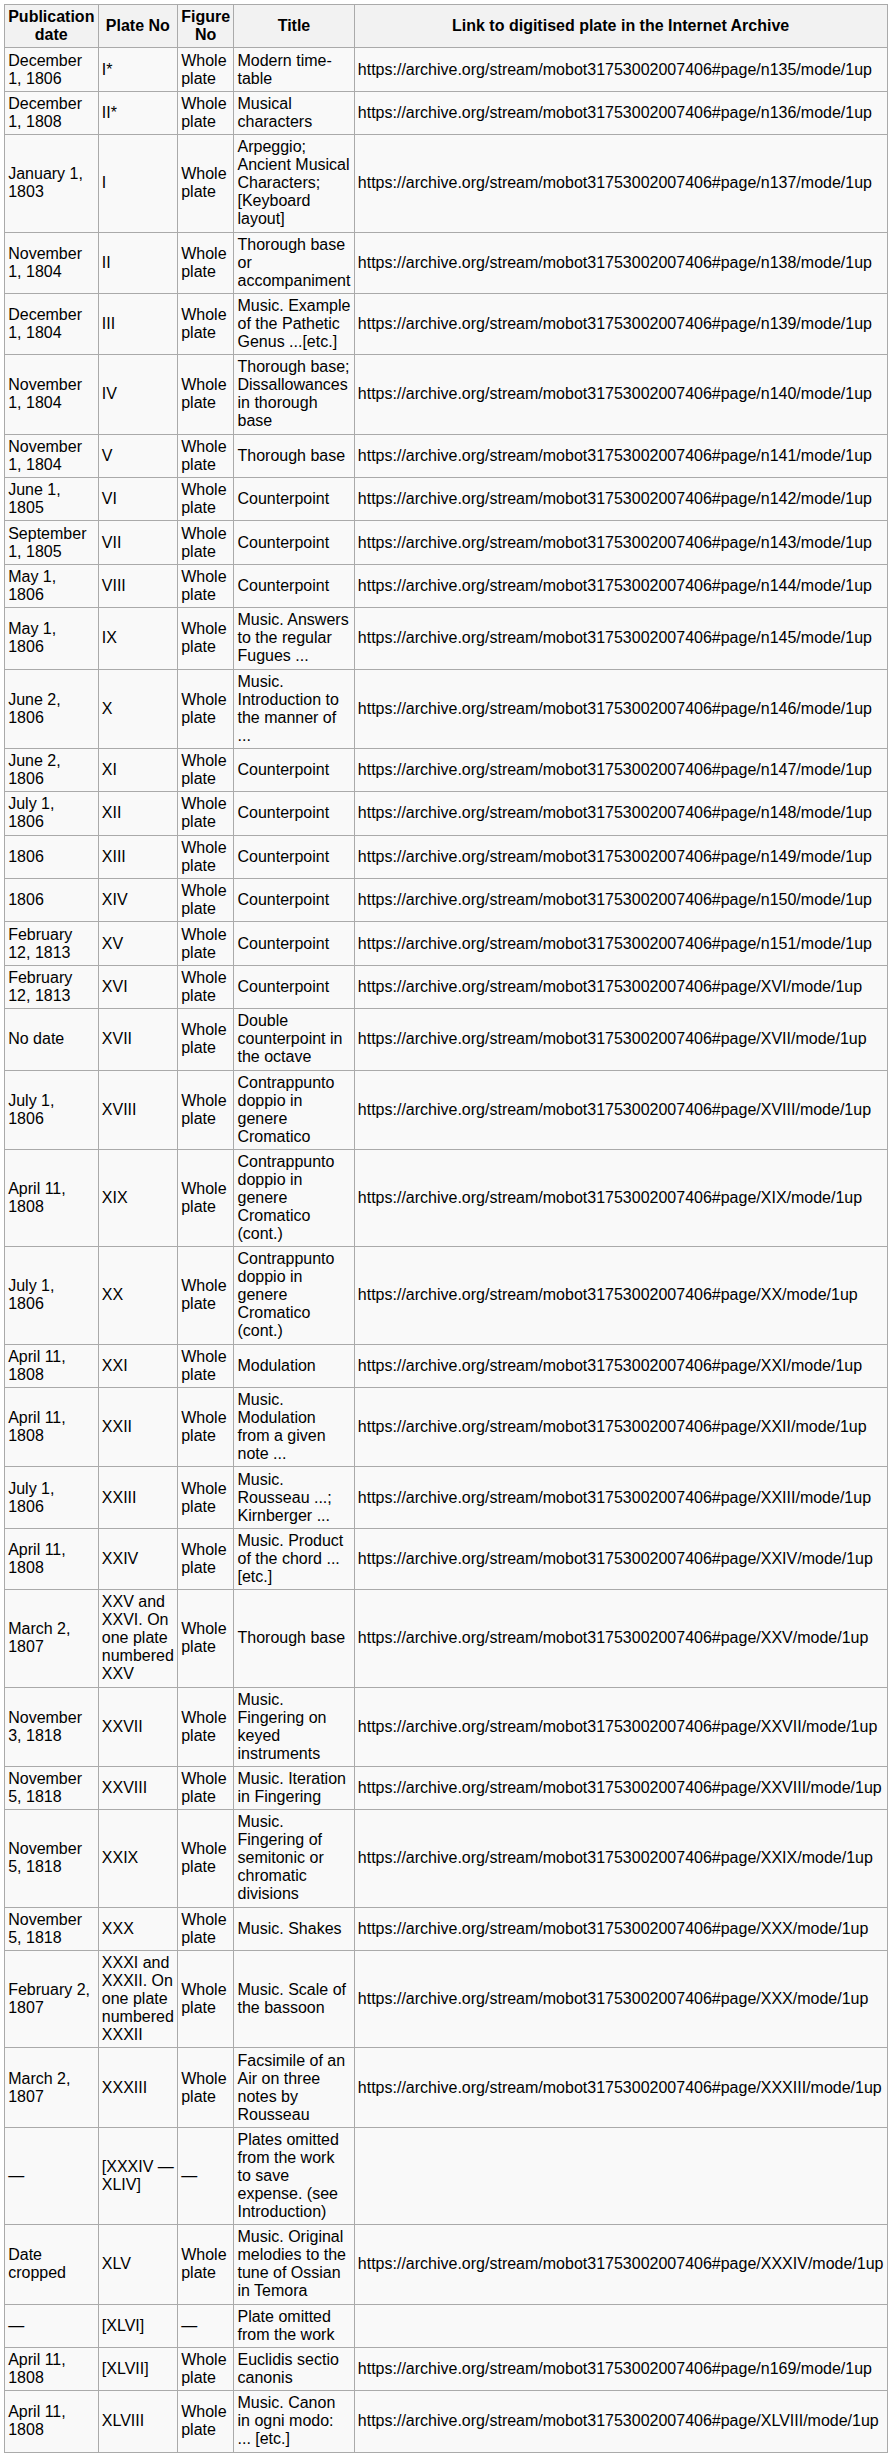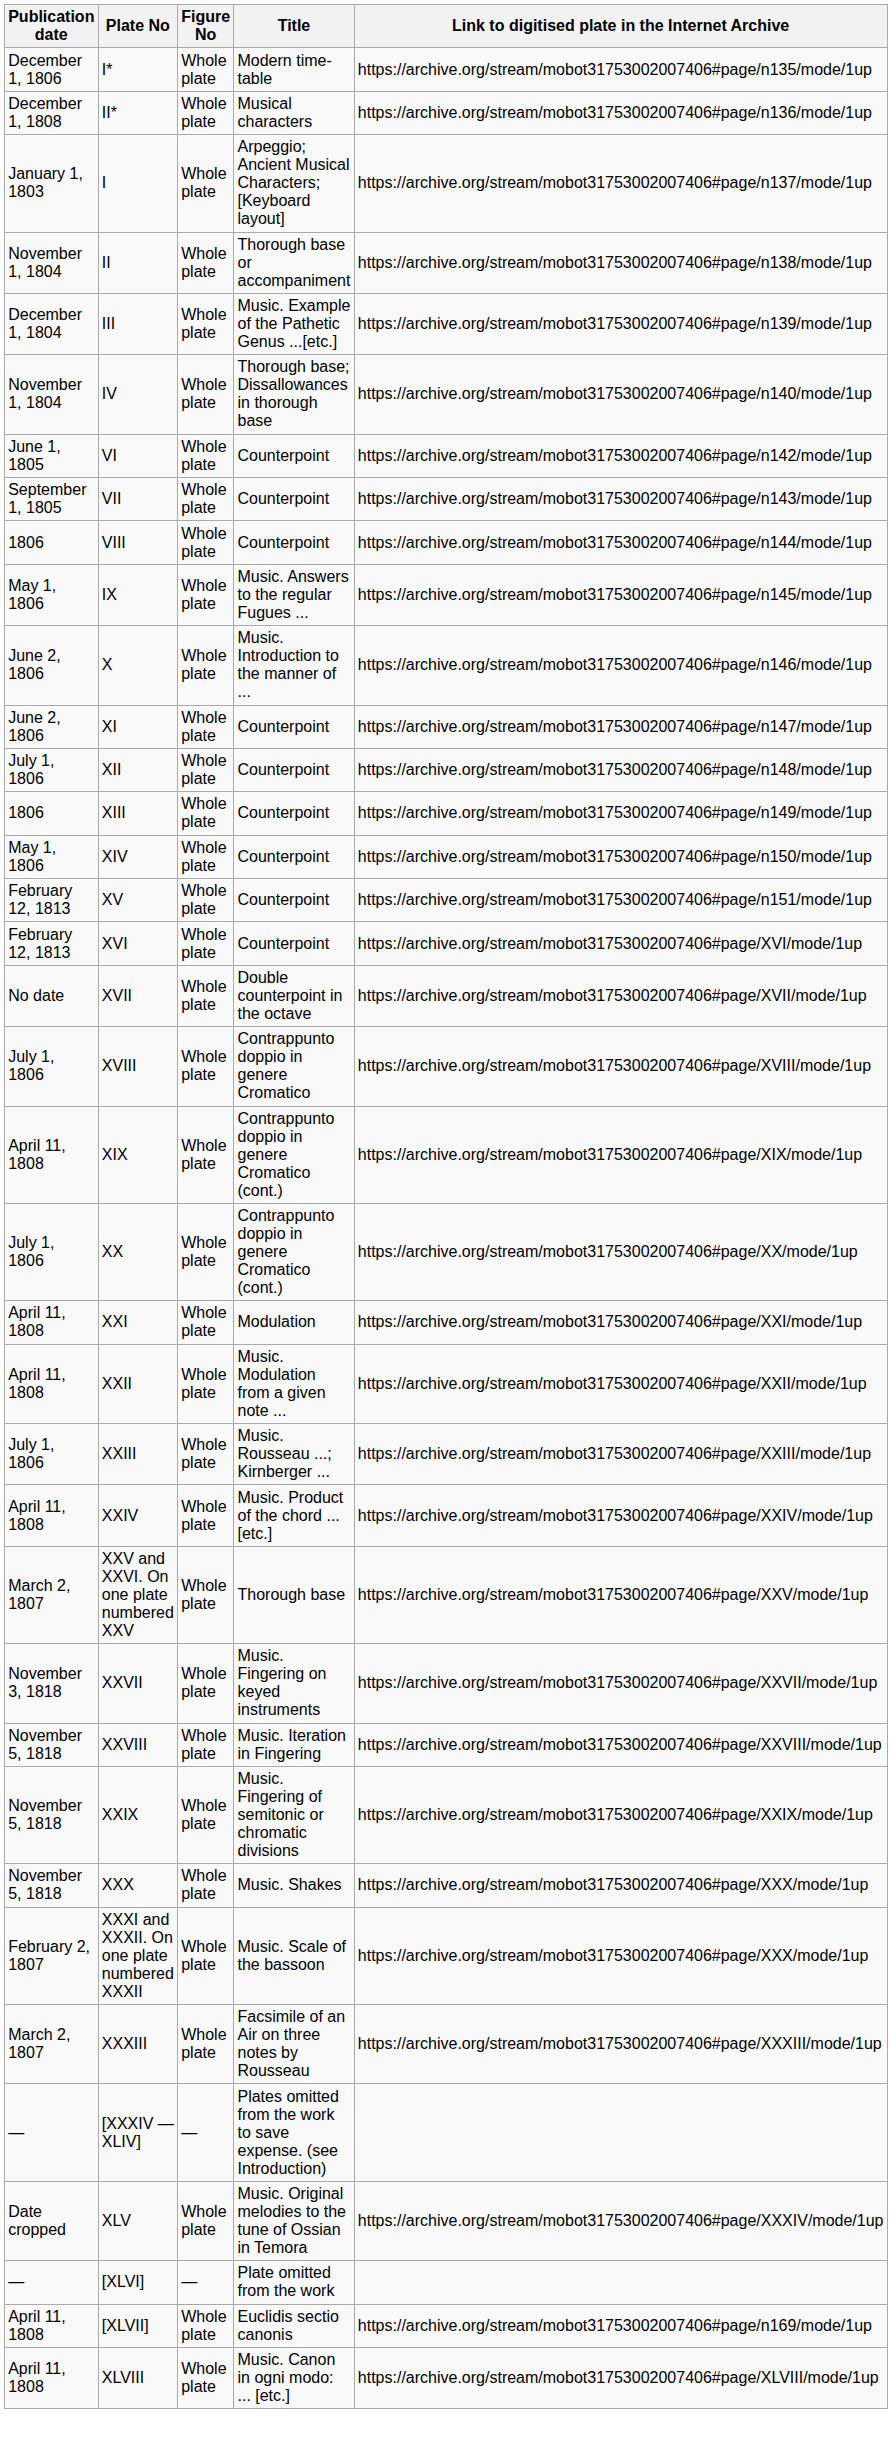- row: November 1, 1804 | V | Whole plate | Thorough base | https://archive.org/stream/mobot31753002007406#page/n141/mode/1up
VIII | Publication date: May 1, 1806 -> 1806
XIV | Publication date: 1806 -> May 1, 1806
